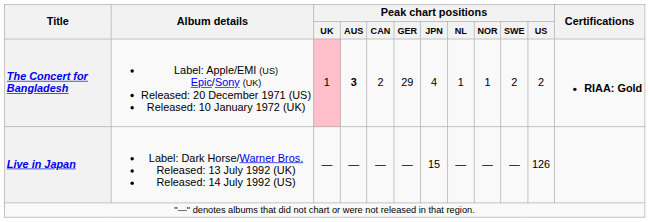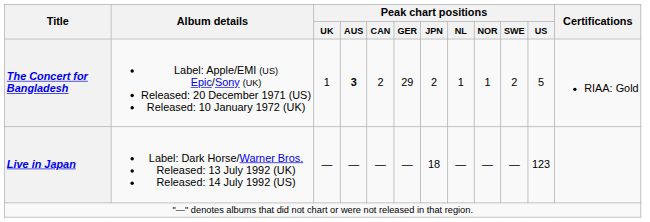The Concert for Bangladesh | Peak chart positions / UK: pink background -> no background
The Concert for Bangladesh | Peak chart positions / JPN: 4 -> 2
The Concert for Bangladesh | Peak chart positions / US: 2 -> 5
The Concert for Bangladesh | Certifications: bold -> normal
Live in Japan | Peak chart positions / JPN: 15 -> 18
Live in Japan | Peak chart positions / US: 126 -> 123
